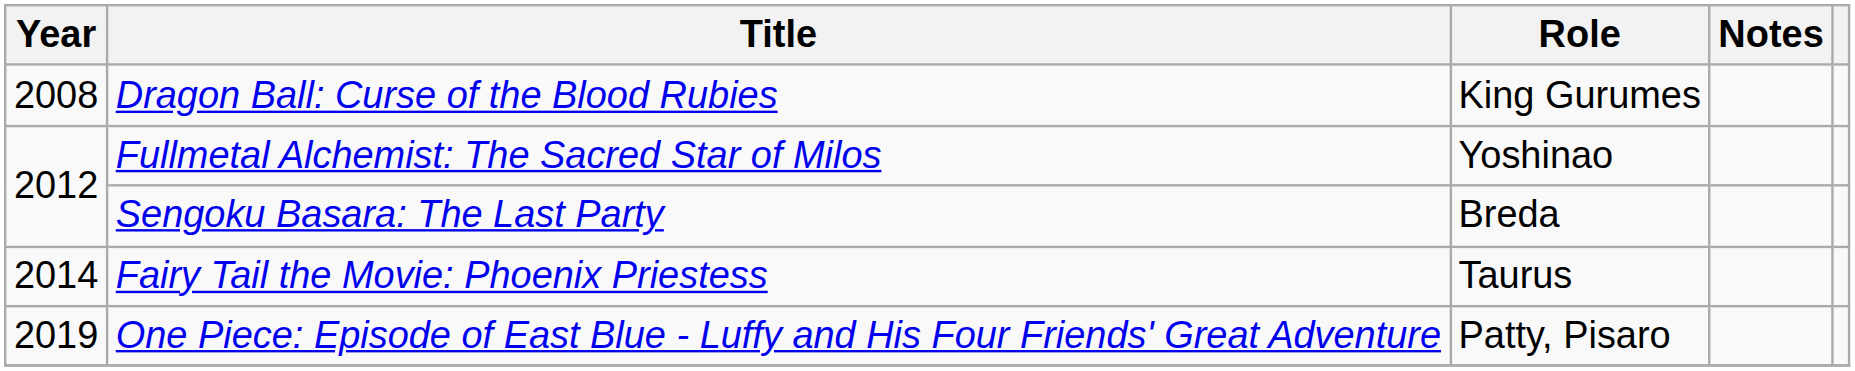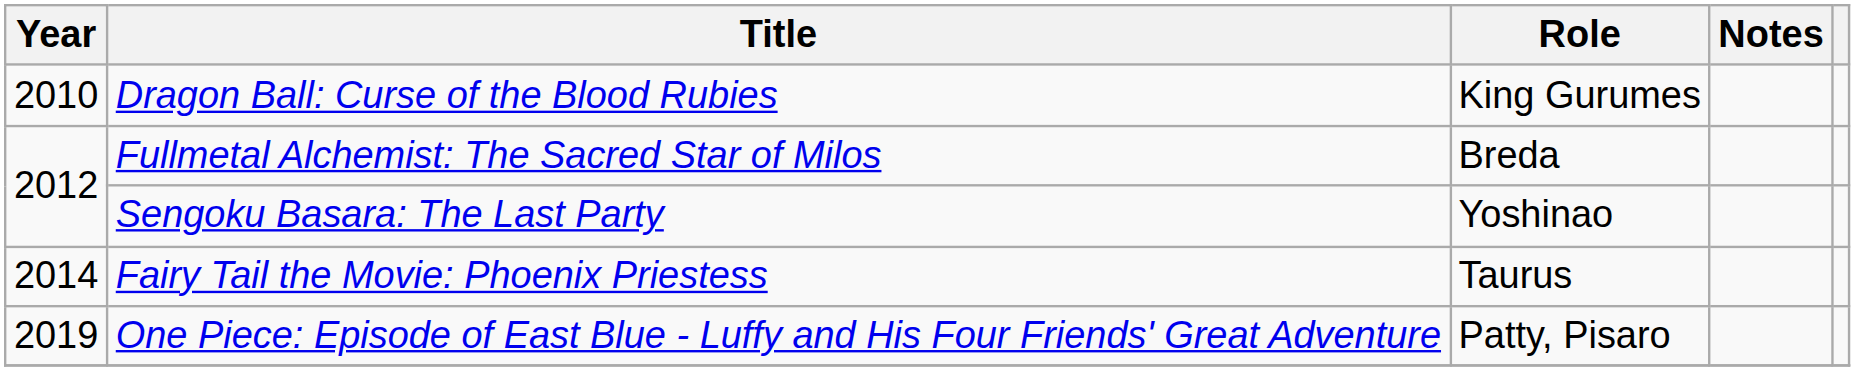Dragon Ball: Curse of the Blood Rubies | Year: 2008 -> 2010
Fullmetal Alchemist: The Sacred Star of Milos | Role: Yoshinao -> Breda
Sengoku Basara: The Last Party | Role: Breda -> Yoshinao
